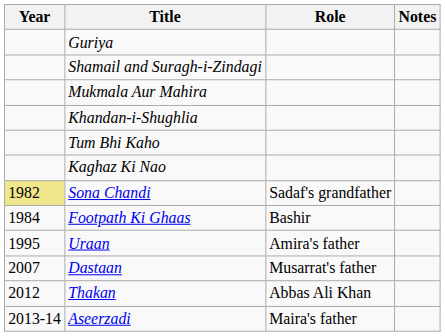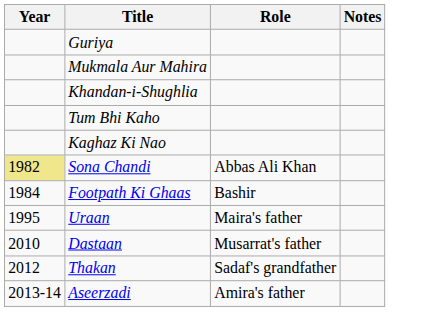- row: Shamail and Suragh-i-Zindagi
Sona Chandi | Role: Sadaf's grandfather -> Abbas Ali Khan
Uraan | Role: Amira's father -> Maira's father
Dastaan | Year: 2007 -> 2010
Thakan | Role: Abbas Ali Khan -> Sadaf's grandfather
Aseerzadi | Role: Maira's father -> Amira's father
